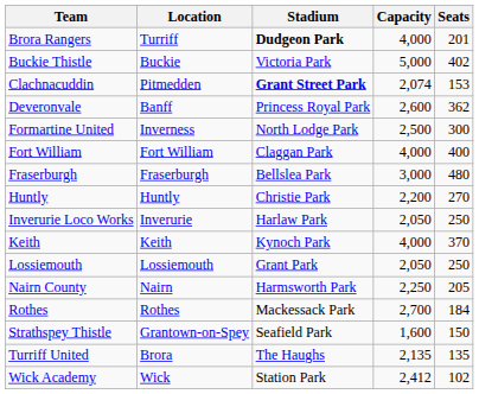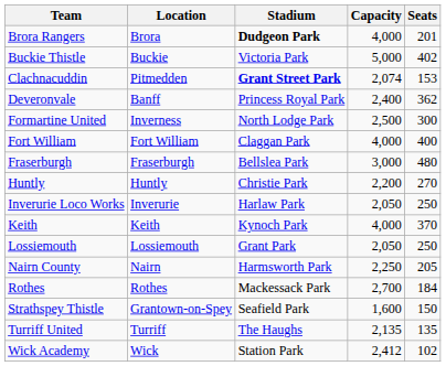Brora Rangers | Location: Turriff -> Brora
Deveronvale | Capacity: 2,600 -> 2,400
Turriff United | Location: Brora -> Turriff
